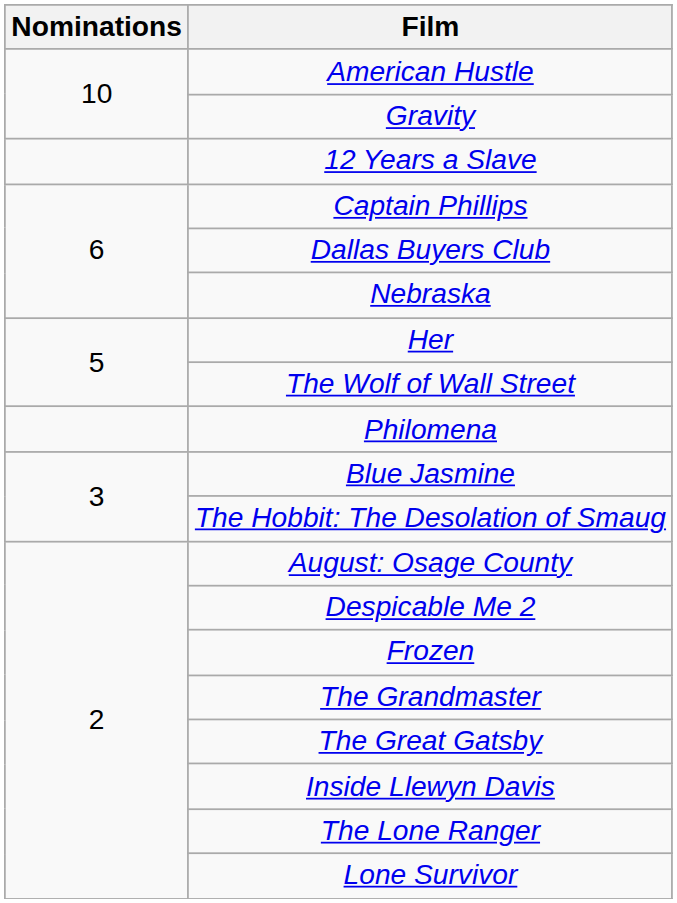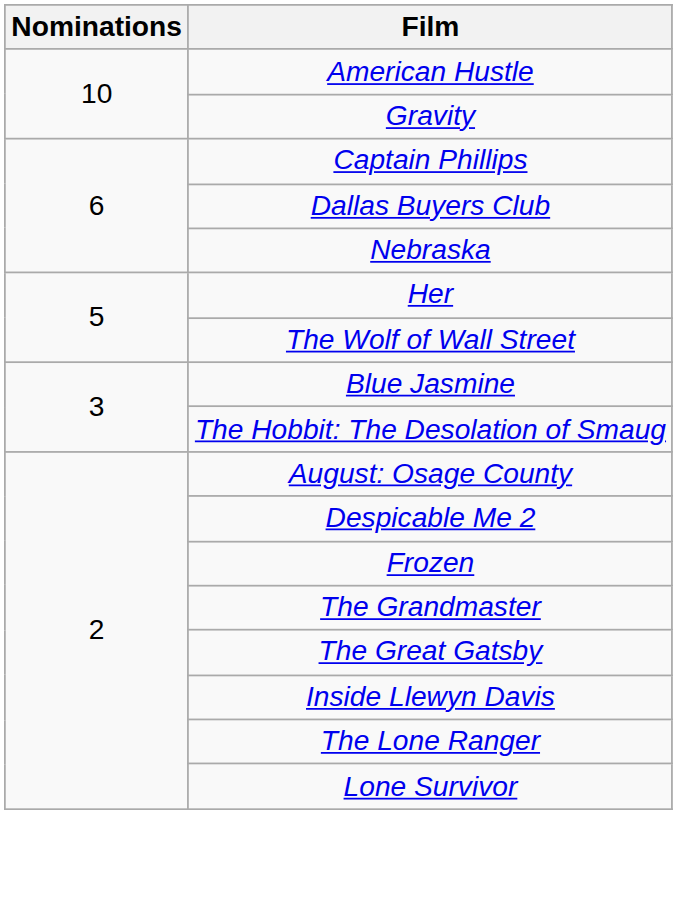- row: 12 Years a Slave
- row: Philomena
